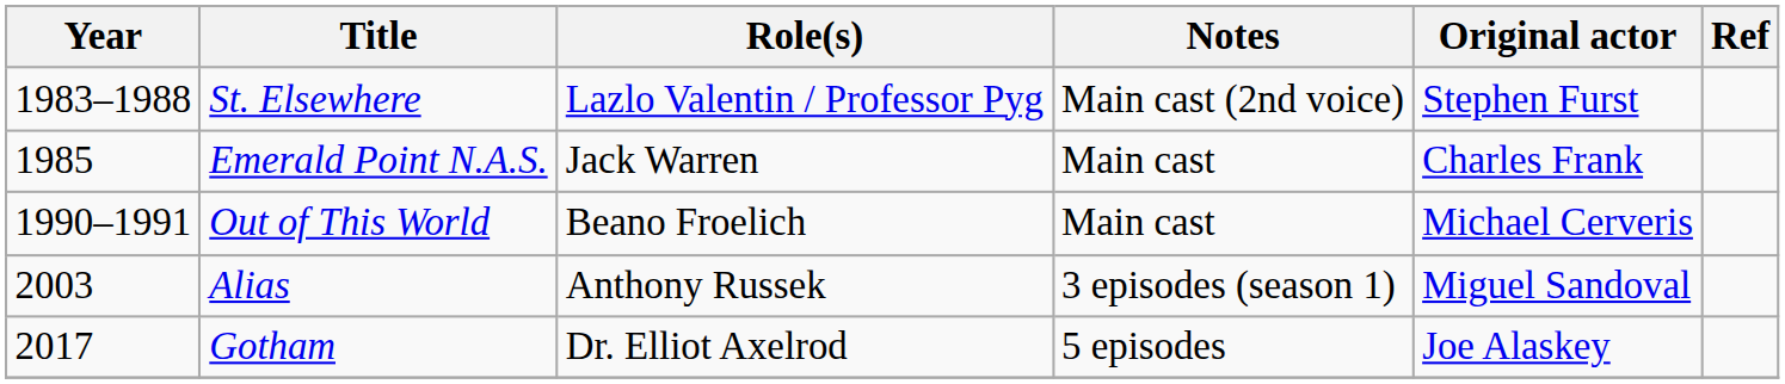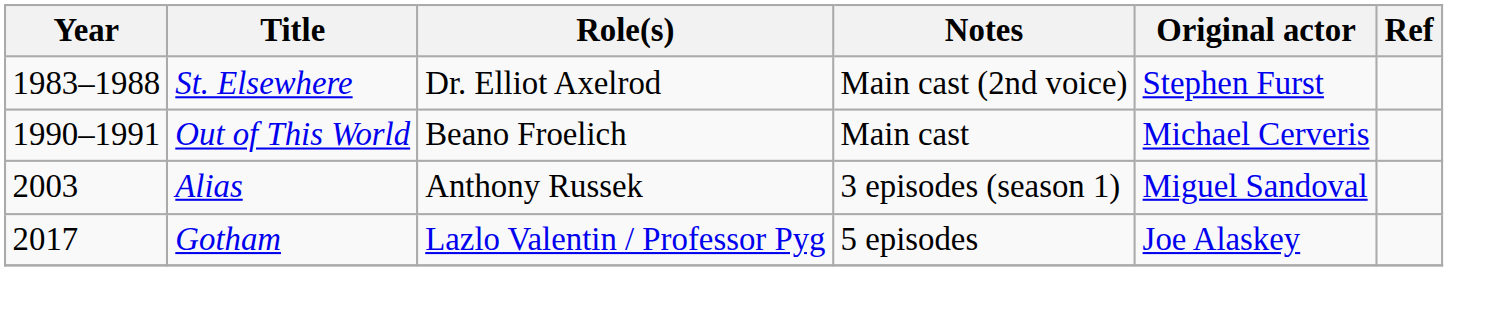St. Elsewhere | Role(s): Lazlo Valentin / Professor Pyg -> Dr. Elliot Axelrod
- row: 1985 | Emerald Point N.A.S. | Jack Warren | Main cast | Charles Frank
Gotham | Role(s): Dr. Elliot Axelrod -> Lazlo Valentin / Professor Pyg
